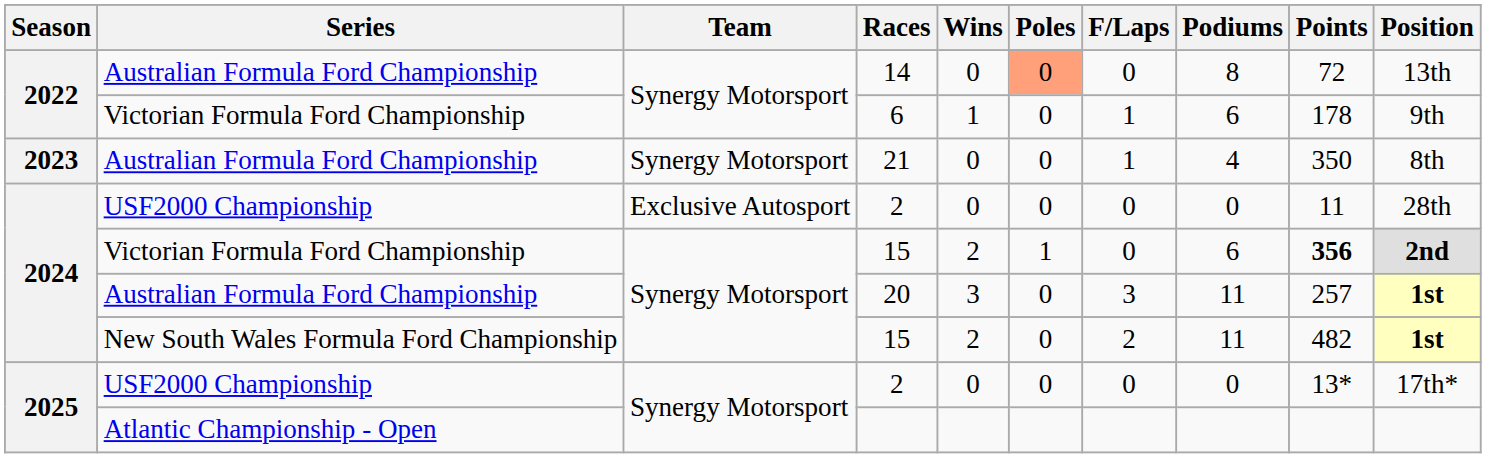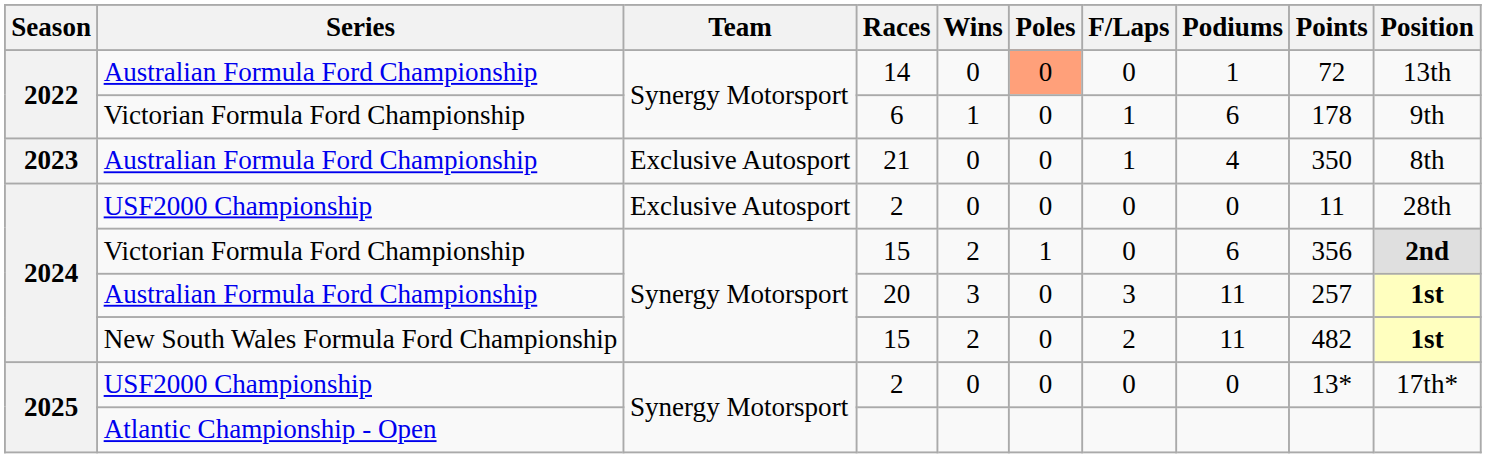14 | Podiums: 8 -> 1
21 | Team: Synergy Motorsport -> Exclusive Autosport
Victorian Formula Ford Championship / 15 | Points: bold -> normal
